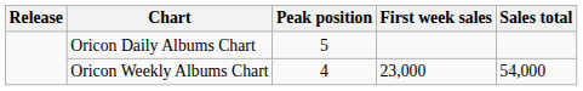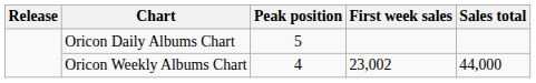Oricon Weekly Albums Chart | First week sales: 23,000 -> 23,002
Oricon Weekly Albums Chart | Sales total: 54,000 -> 44,000
